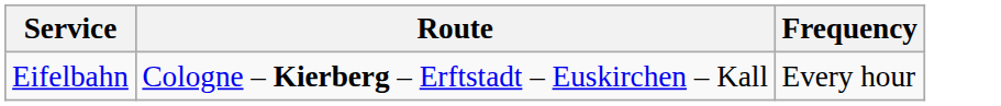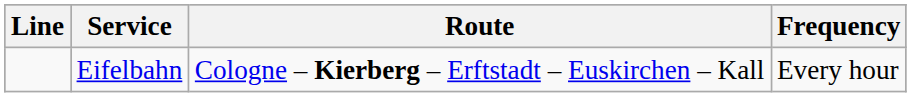+ column: Line
